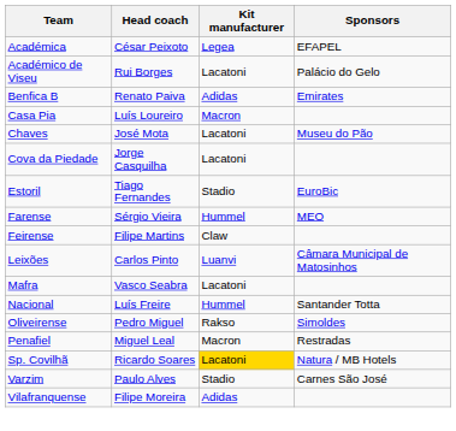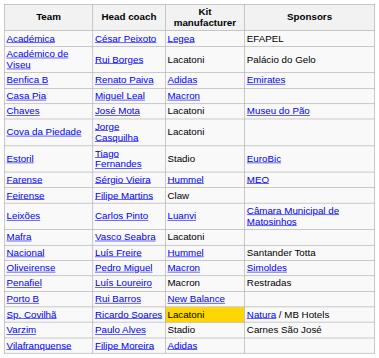Casa Pia | Head coach: Luís Loureiro -> Miguel Leal
Oliveirense | Kit manufacturer: Rakso -> Macron
Penafiel | Head coach: Miguel Leal -> Luís Loureiro
+ row: Porto B | Rui Barros | New Balance
